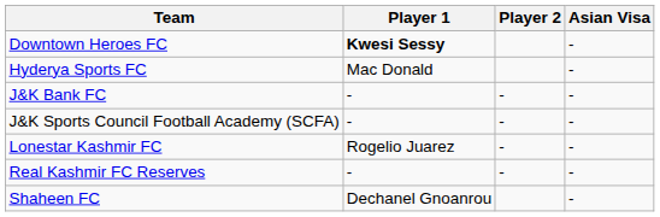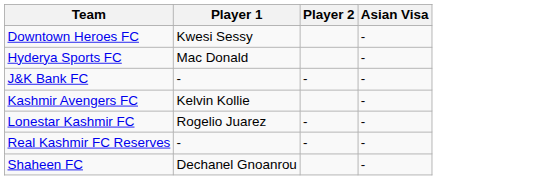Downtown Heroes FC | Player 1: bold -> normal
- row: J&K Sports Council Football Academy (SCFA) | - | - | -
+ row: Kashmir Avengers FC | Kelvin Kollie | -
